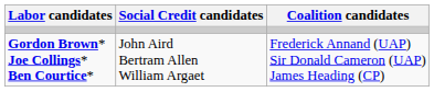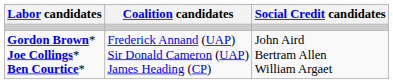columns swapped: Coalition candidates <-> Social Credit candidates
